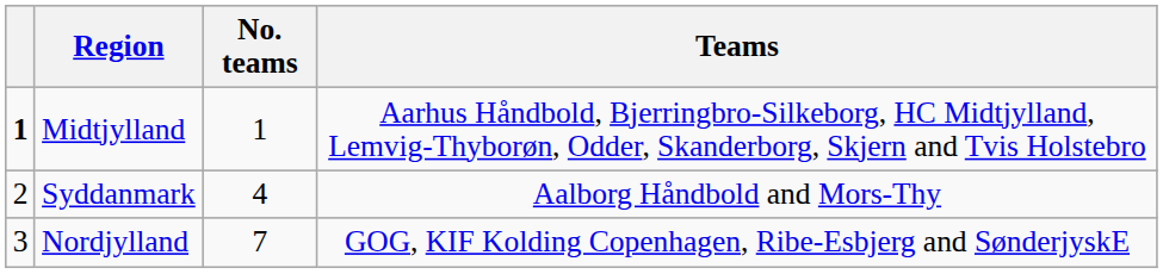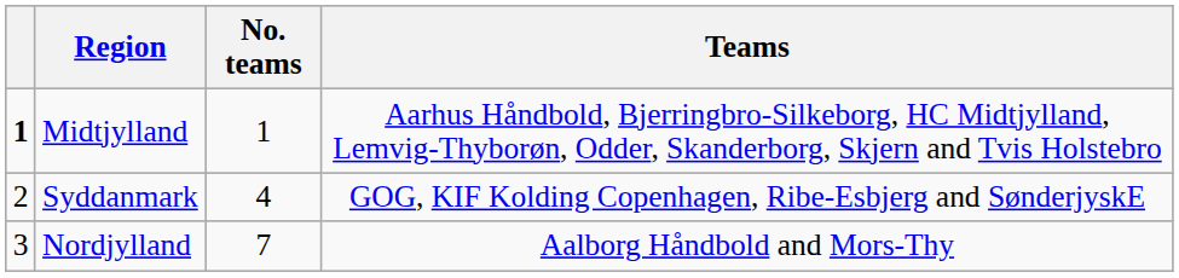Syddanmark | Teams: Aalborg Håndbold and Mors-Thy -> GOG, KIF Kolding Copenhagen, Ribe-Esbjerg and SønderjyskE
Nordjylland | Teams: GOG, KIF Kolding Copenhagen, Ribe-Esbjerg and SønderjyskE -> Aalborg Håndbold and Mors-Thy
